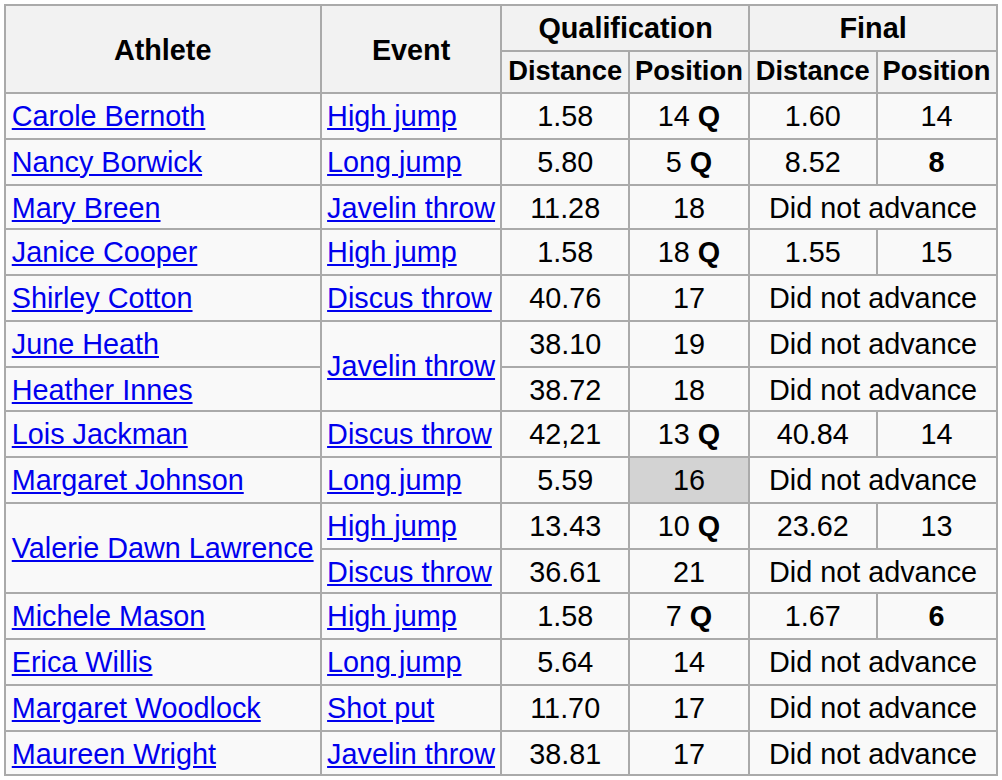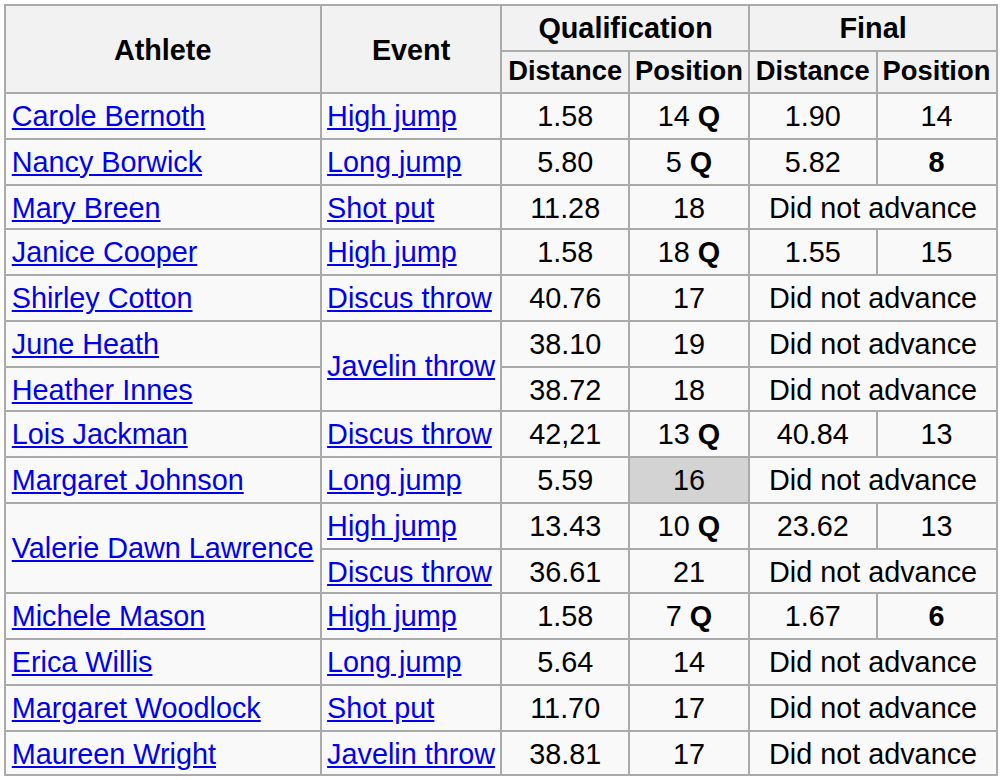Carole Bernoth | Final / Distance: 1.60 -> 1.90
Nancy Borwick | Final / Distance: 8.52 -> 5.82
Mary Breen | Event: Javelin throw -> Shot put
Lois Jackman | Final / Position: 14 -> 13
